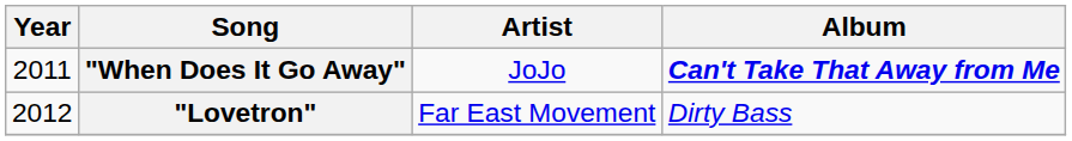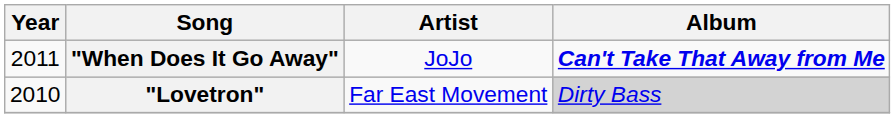"Lovetron" | Year: 2012 -> 2010
"Lovetron" | Album: no background -> lightgrey background
